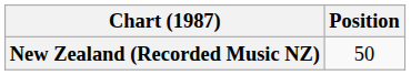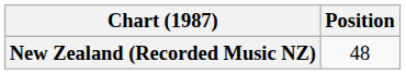New Zealand (Recorded Music NZ) | Position: 50 -> 48
